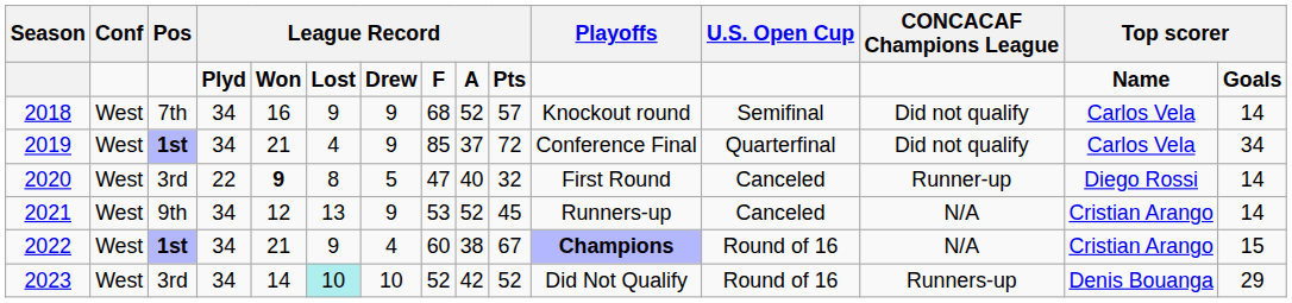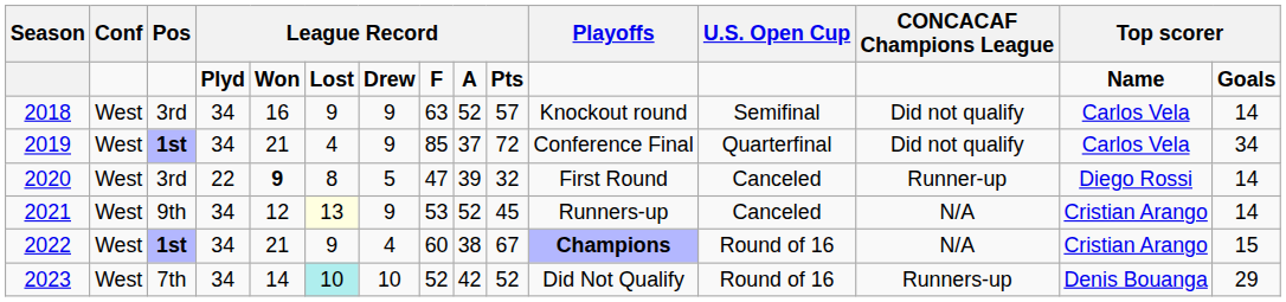2018 | Pos: 7th -> 3rd
2018 | column 8: 68 -> 63
2020 | column 9: 40 -> 39
2021 | column 6: no background -> lightyellow background
2023 | Pos: 3rd -> 7th
